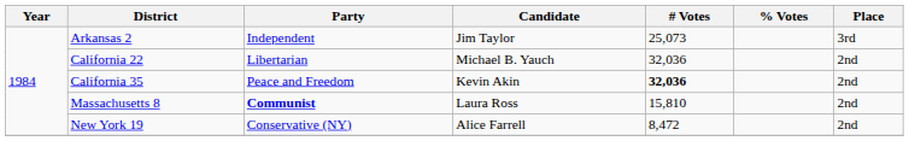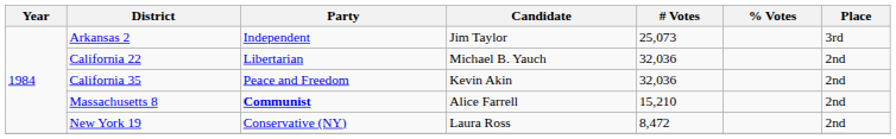California 35 | # Votes: bold -> normal
Massachusetts 8 | Candidate: Laura Ross -> Alice Farrell
Massachusetts 8 | # Votes: 15,810 -> 15,210
New York 19 | Candidate: Alice Farrell -> Laura Ross
